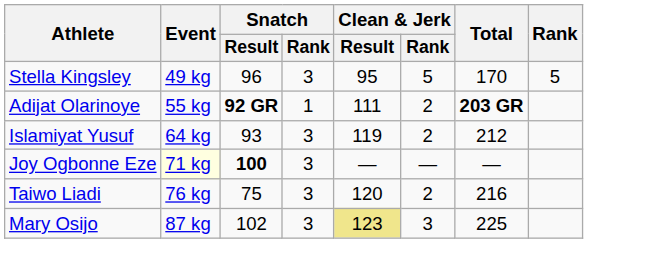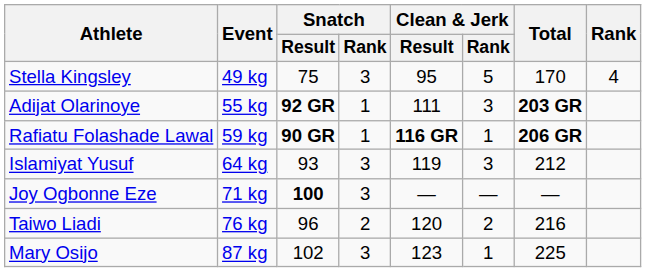Stella Kingsley | Snatch / Result: 96 -> 75
Stella Kingsley | Rank: 5 -> 4
Adijat Olarinoye | Clean & Jerk / Rank: 2 -> 3
+ row: Rafiatu Folashade Lawal | 59 kg | 90 GR | 1 | 116 GR | 1 | 206 GR
Islamiyat Yusuf | Clean & Jerk / Rank: 2 -> 3
Joy Ogbonne Eze | Event: lightyellow background -> no background
Taiwo Liadi | Snatch / Result: 75 -> 96
Taiwo Liadi | Snatch / Rank: 3 -> 2
Mary Osijo | Clean & Jerk / Result: khaki background -> no background
Mary Osijo | Clean & Jerk / Rank: 3 -> 1
